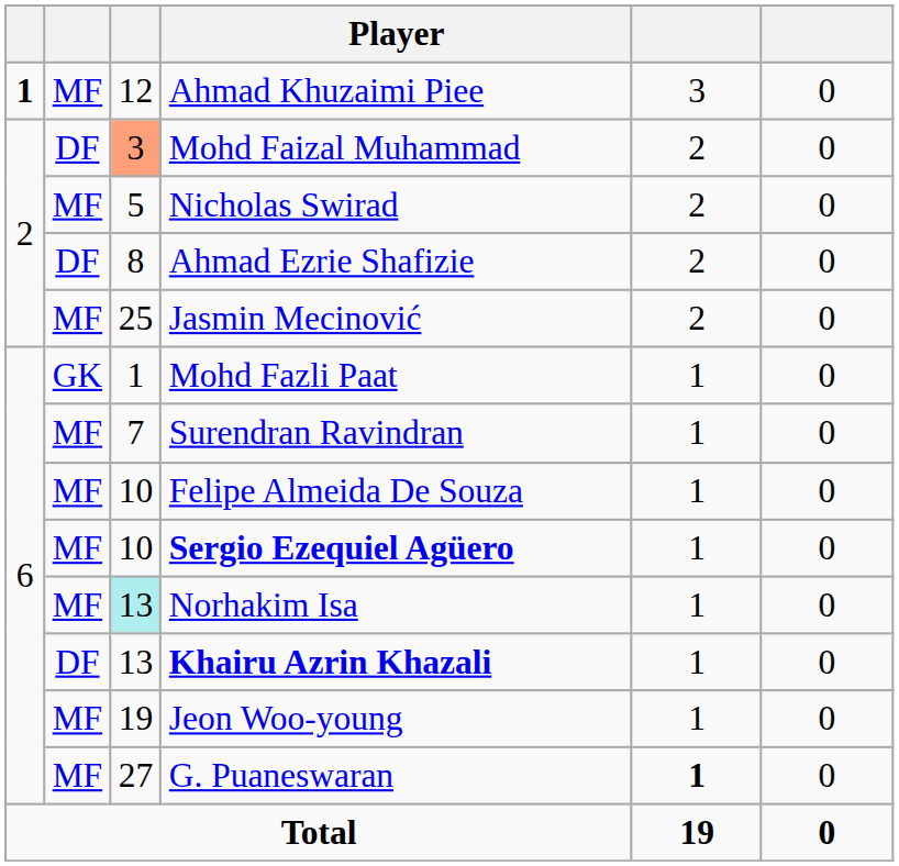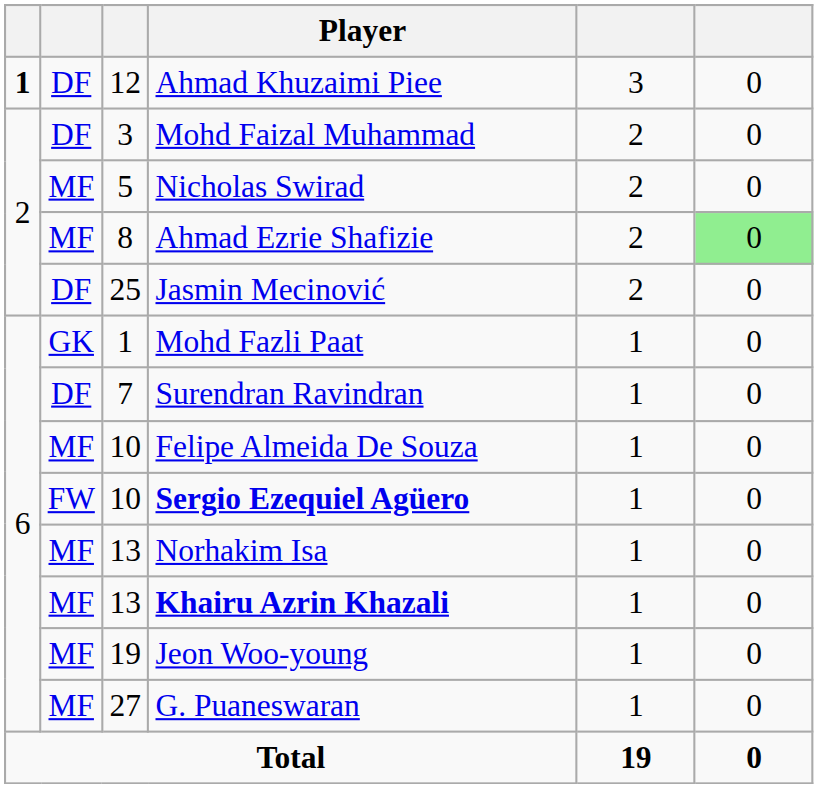Ahmad Khuzaimi Piee | column 2: MF -> DF
Mohd Faizal Muhammad | column 3: lightsalmon background -> no background
Ahmad Ezrie Shafizie | column 2: DF -> MF
Ahmad Ezrie Shafizie | column 6: no background -> lightgreen background
Jasmin Mecinović | column 2: MF -> DF
Surendran Ravindran | column 2: MF -> DF
Sergio Ezequiel Agüero | column 2: MF -> FW
Norhakim Isa | column 3: paleturquoise background -> no background
Khairu Azrin Khazali | column 2: DF -> MF
G. Puaneswaran | column 5: bold -> normal
